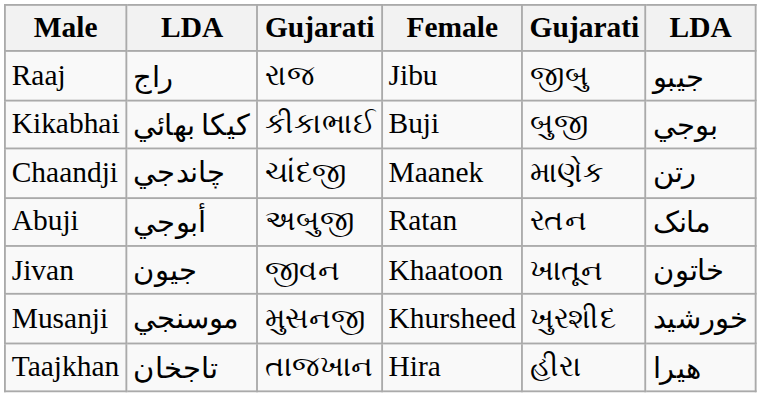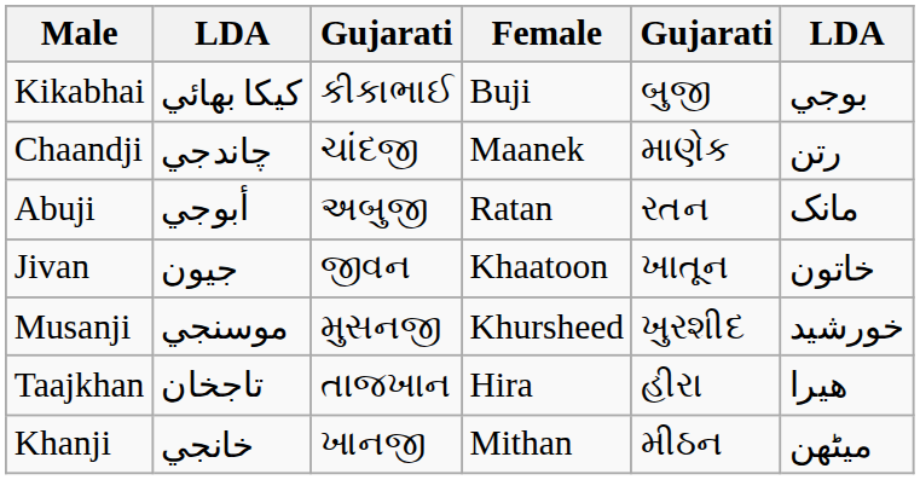- row: Raaj | راج | રાજ | Jibu | જીબુ | جیبو
+ row: Khanji | خانجي | ખાનજી | Mithan | મીઠન | میٹھن
